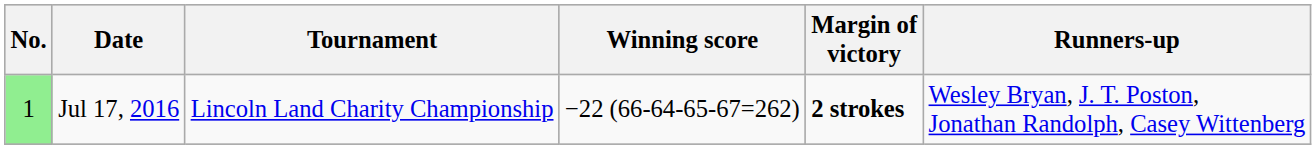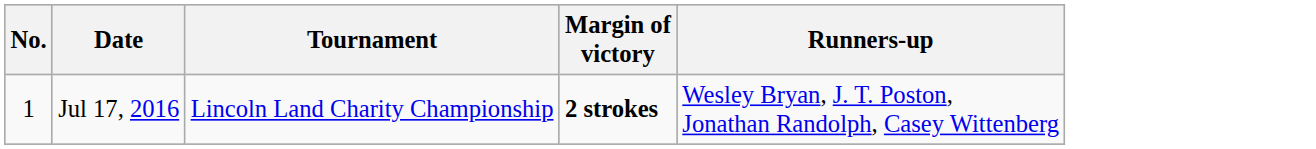- column: Winning score | −22 (66-64-65-67=262)
Jul 17, 2016 | No.: lightgreen background -> no background
